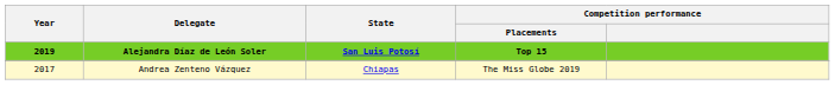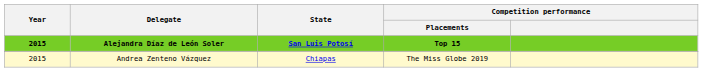Alejandra Díaz de León Soler | Year: 2019 -> 2015
Andrea Zenteno Vázquez | Year: 2017 -> 2015
